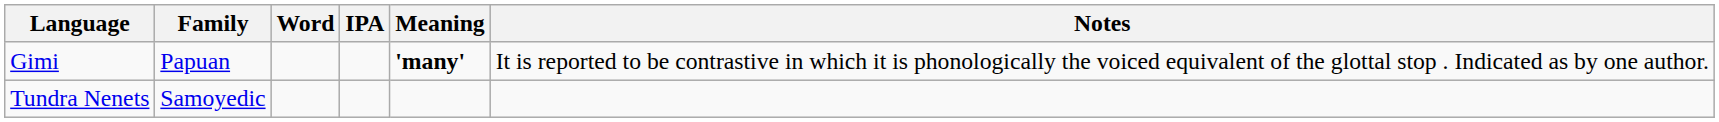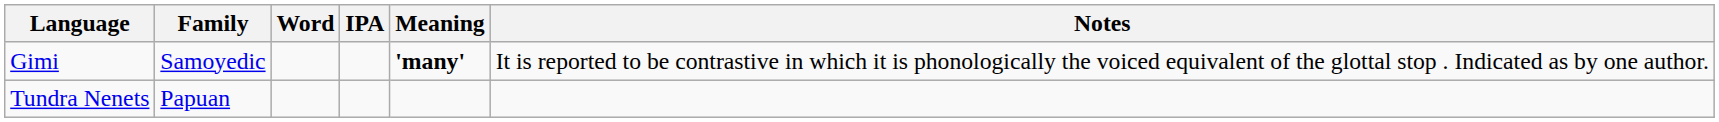Gimi | Family: Papuan -> Samoyedic
Tundra Nenets | Family: Samoyedic -> Papuan
